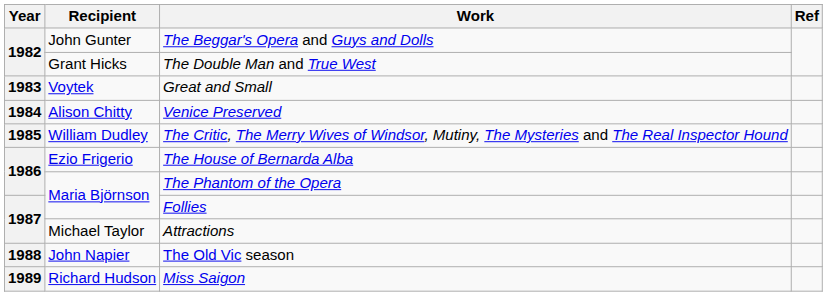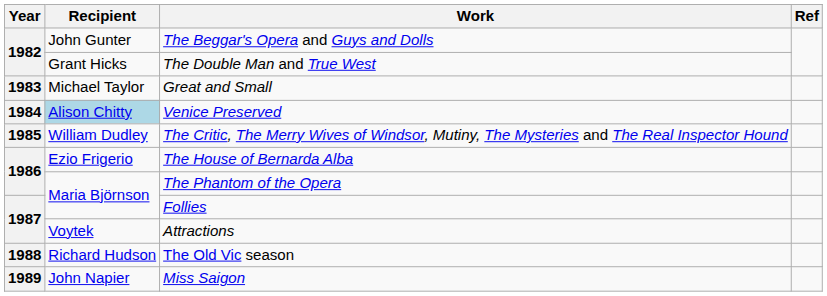Great and Small | Recipient: Voytek -> Michael Taylor
Venice Preserved | Recipient: no background -> lightblue background
Attractions | Recipient: Michael Taylor -> Voytek
The Old Vic season | Recipient: John Napier -> Richard Hudson
Miss Saigon | Recipient: Richard Hudson -> John Napier
